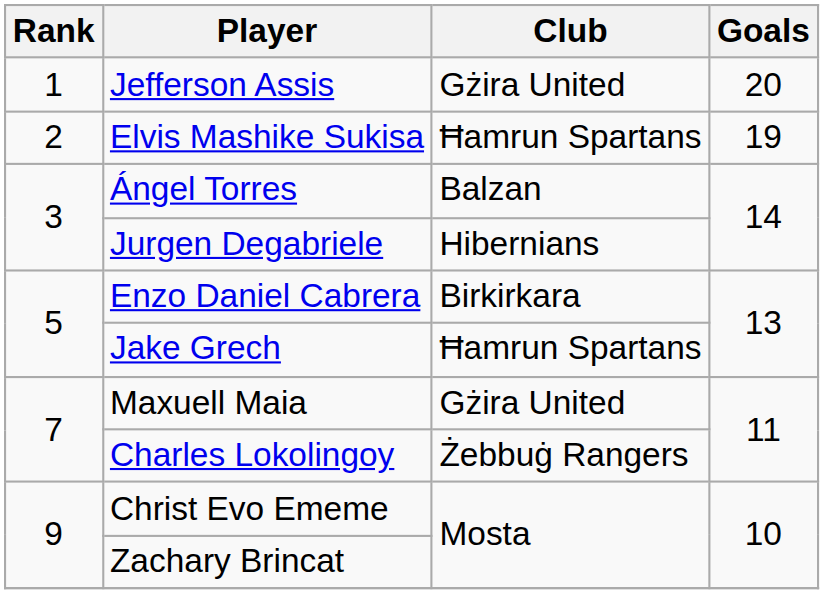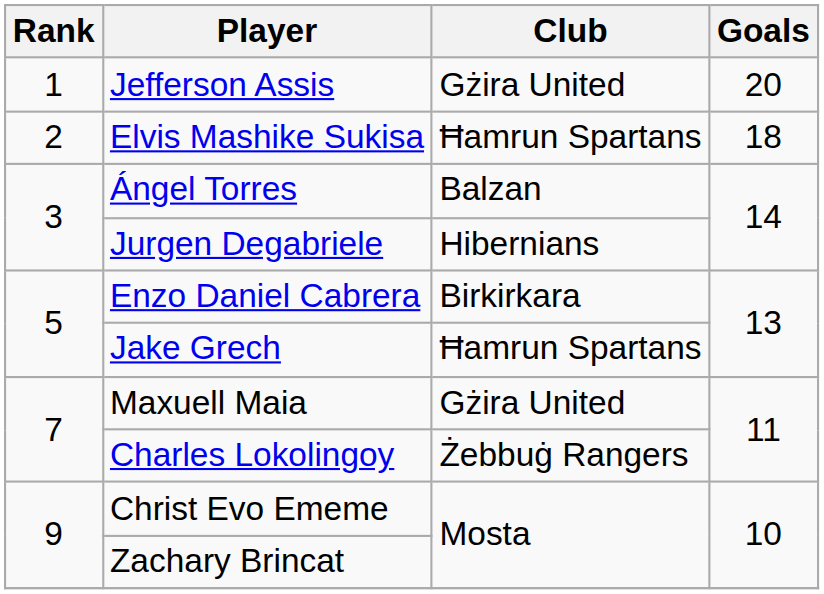Elvis Mashike Sukisa | Goals: 19 -> 18
